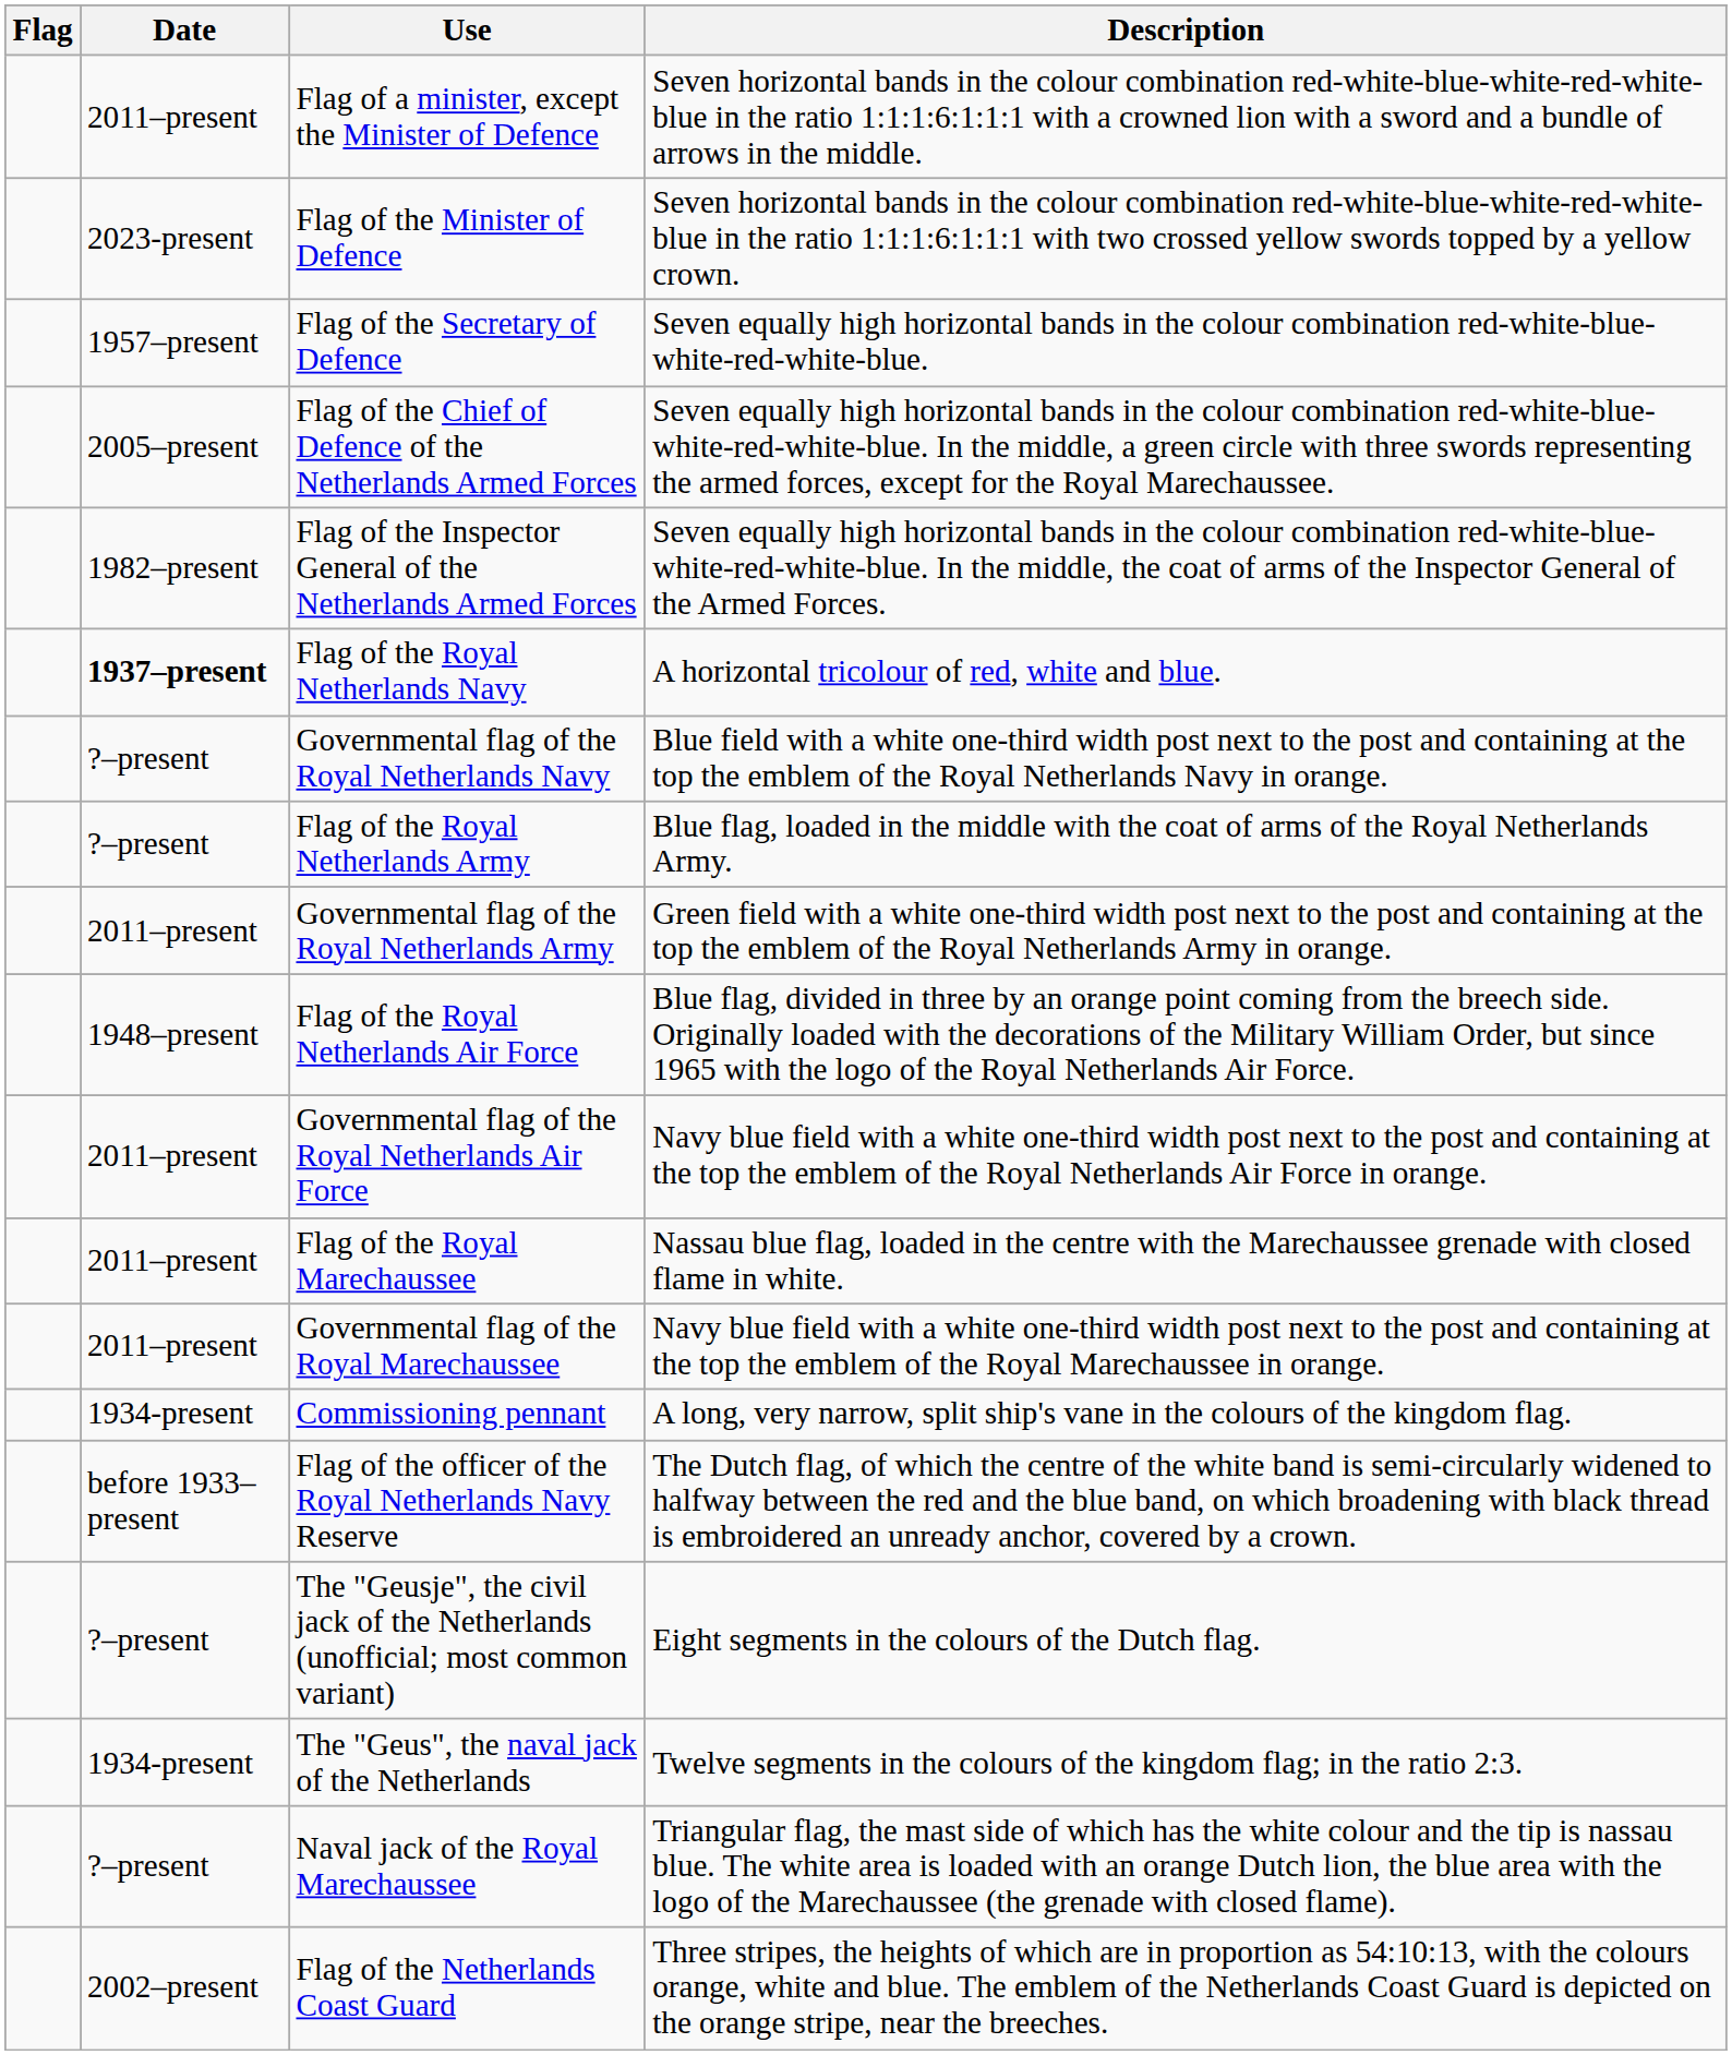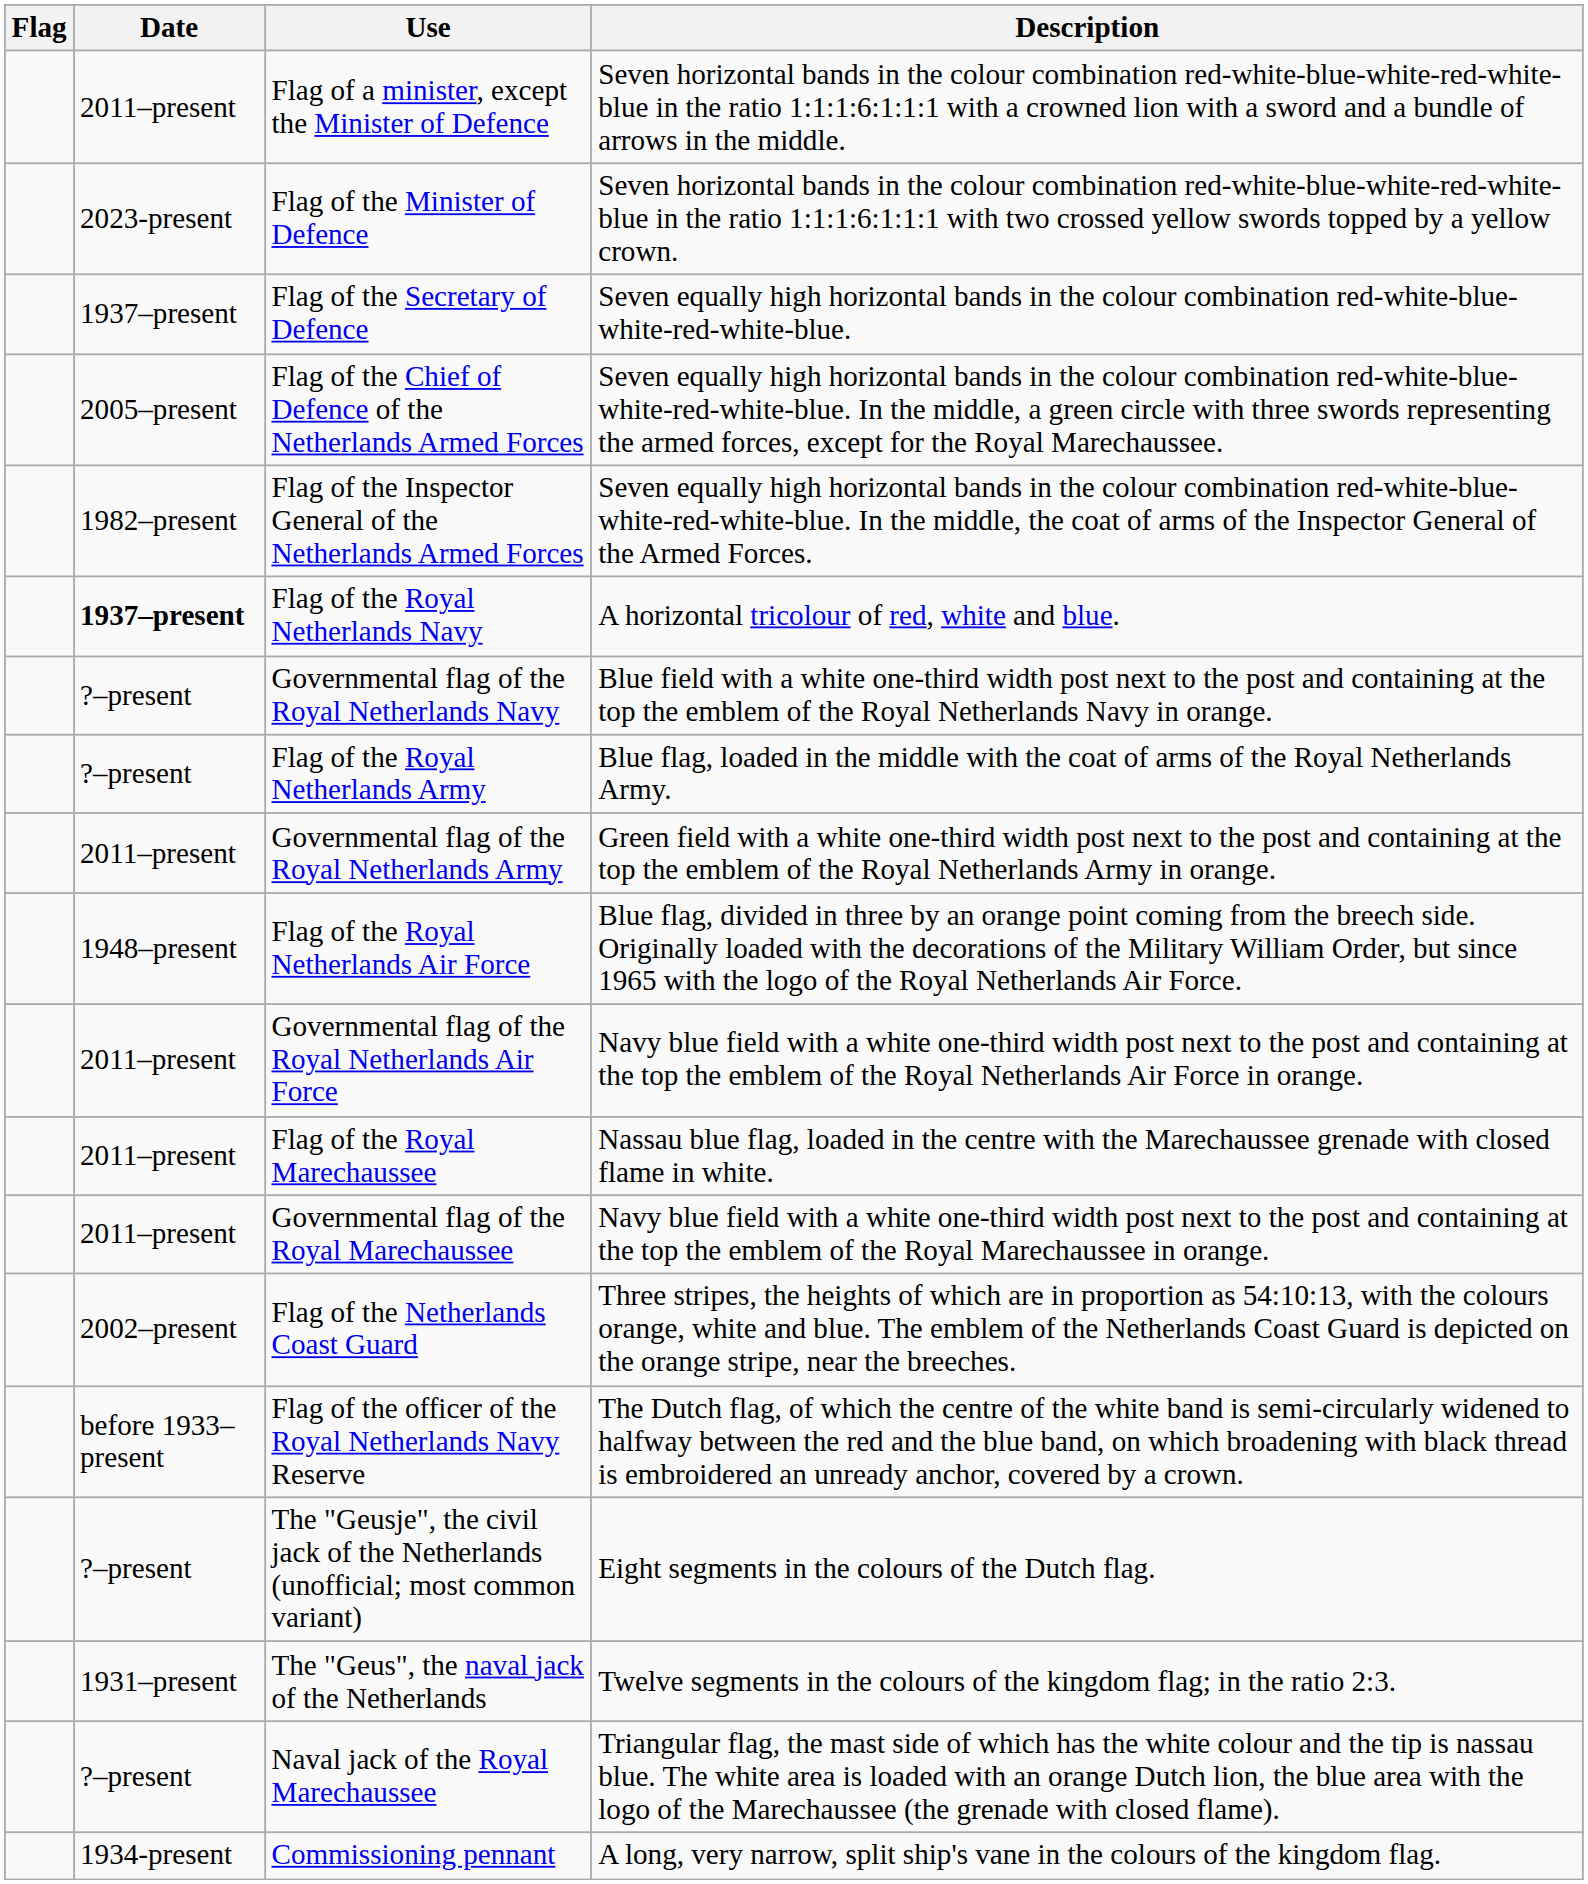Flag of the Secretary of Defence | Date: 1957–present -> 1937–present
rows swapped: Flag of the Netherlands Coast Guard <-> Commissioning pennant
The "Geus", the naval jack of the Netherlands | Date: 1934-present -> 1931–present
